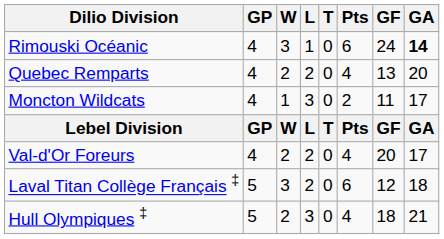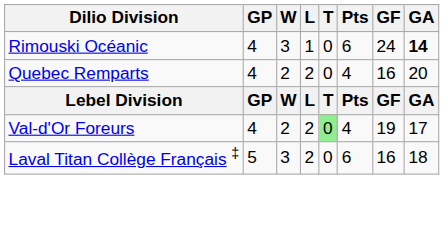Quebec Remparts | GF: 13 -> 16
- row: Moncton Wildcats | 4 | 1 | 3 | 0 | 2 | 11 | 17
Val-d'Or Foreurs | T: no background -> lightgreen background
Val-d'Or Foreurs | GF: 20 -> 19
Laval Titan Collège Français ‡ | GF: 12 -> 16
- row: Hull Olympiques ‡ | 5 | 2 | 3 | 0 | 4 | 18 | 21
